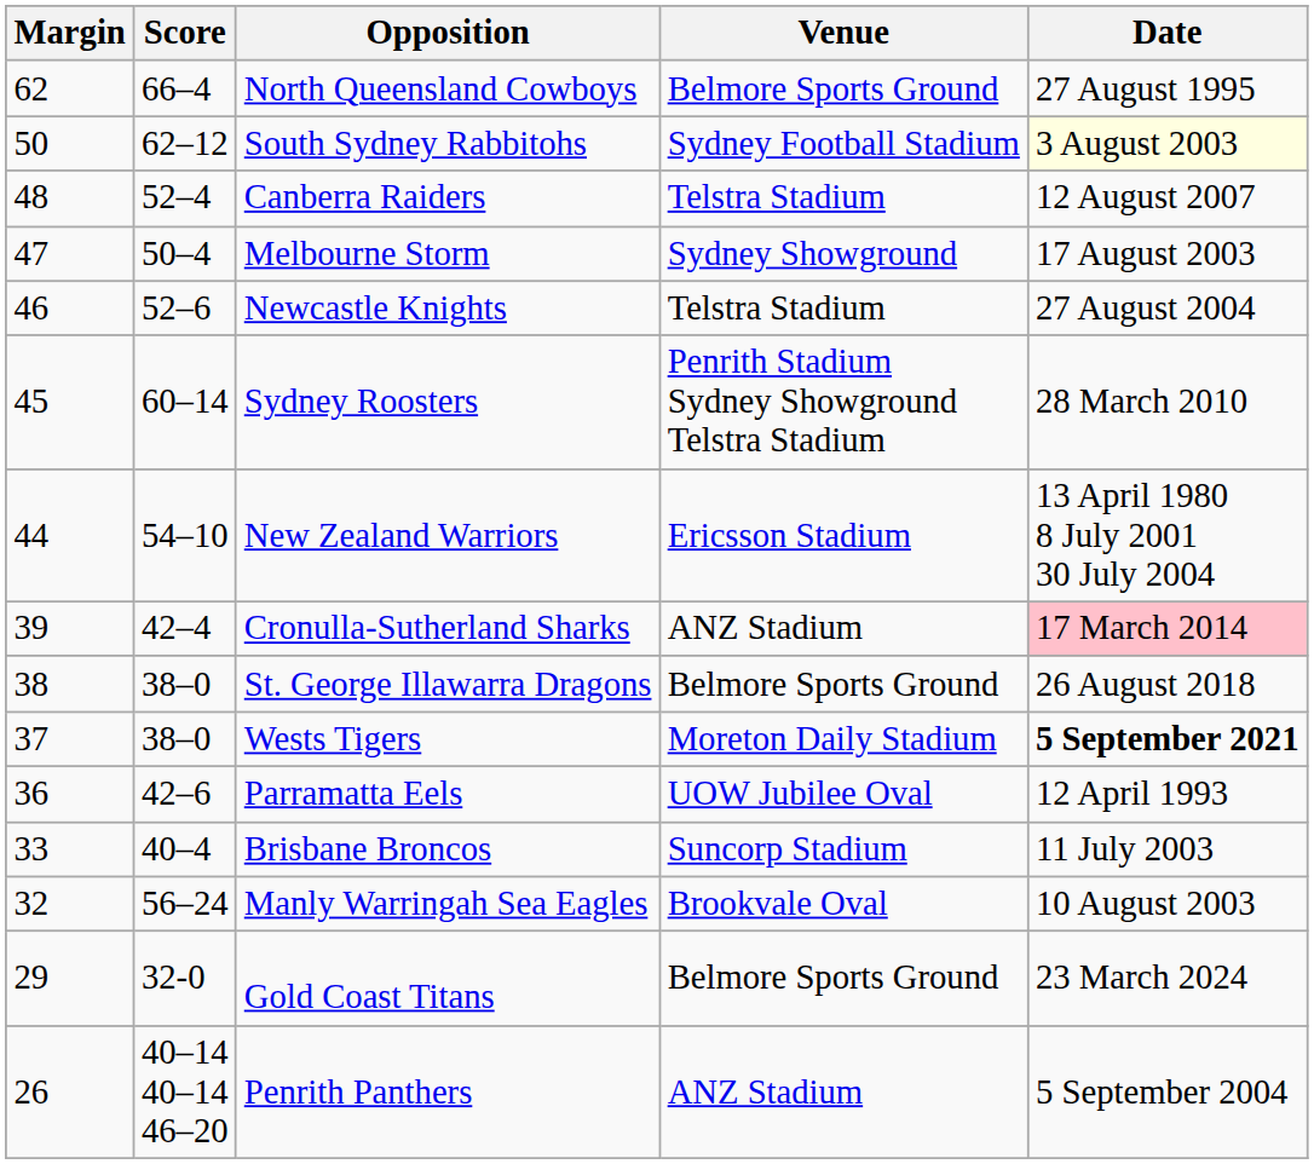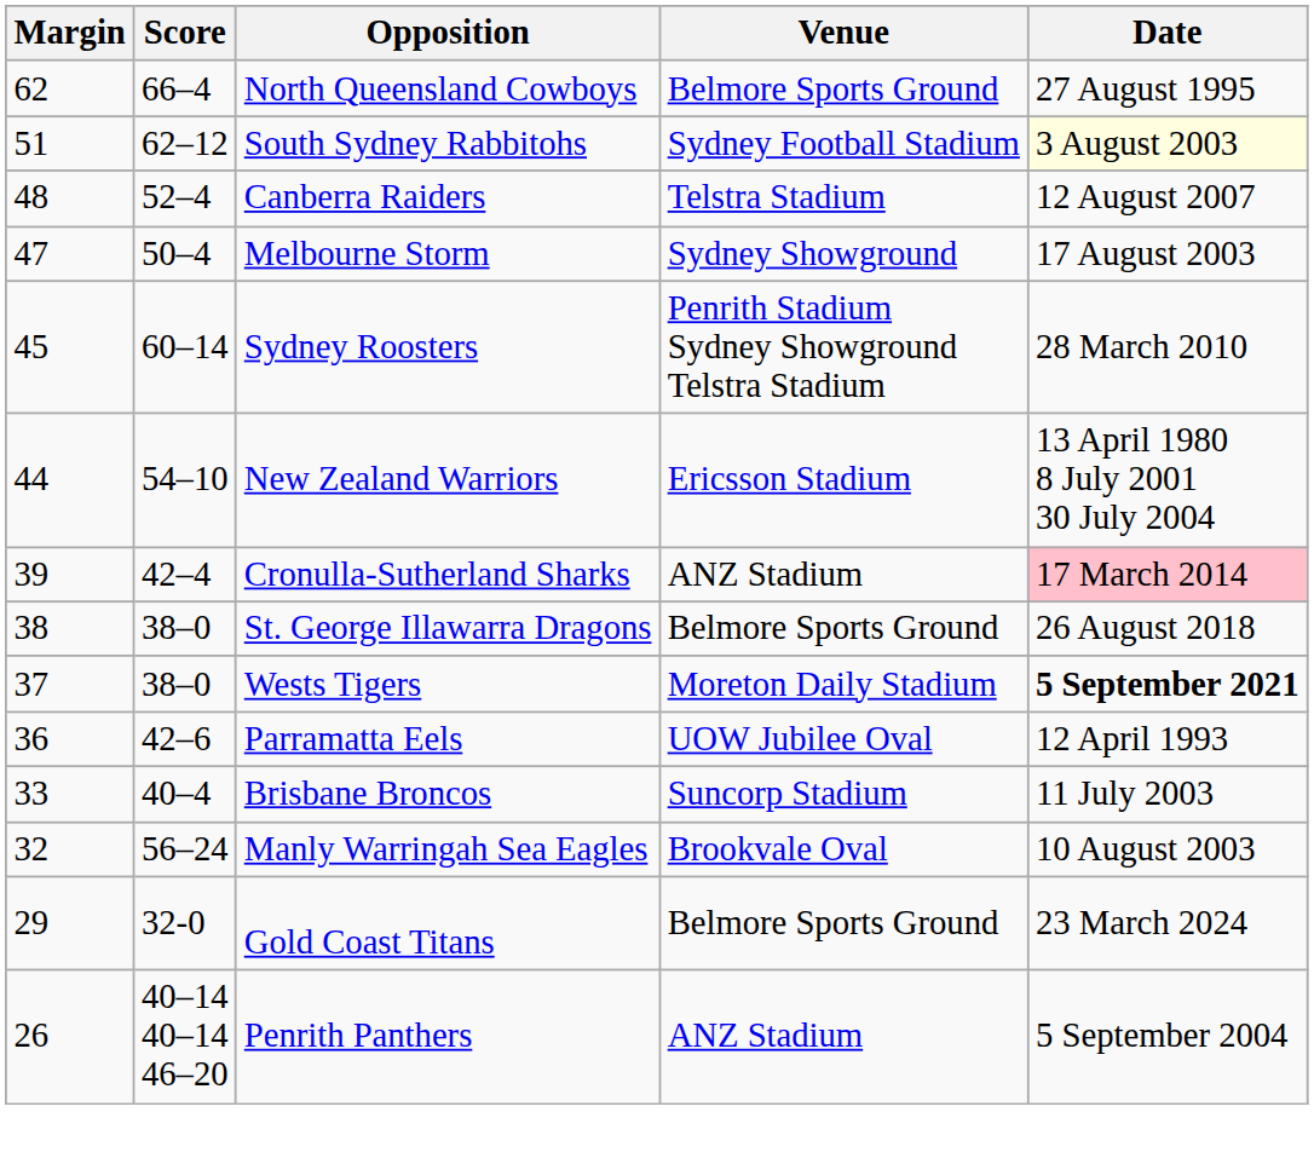South Sydney Rabbitohs | Margin: 50 -> 51
- row: 46 | 52–6 | Newcastle Knights | Telstra Stadium | 27 August 2004
